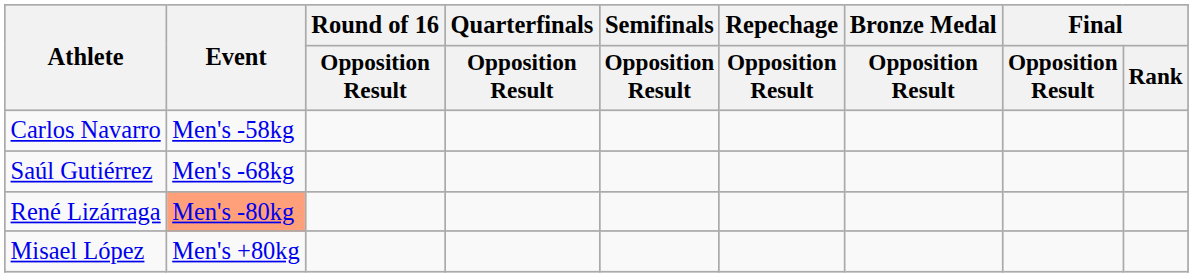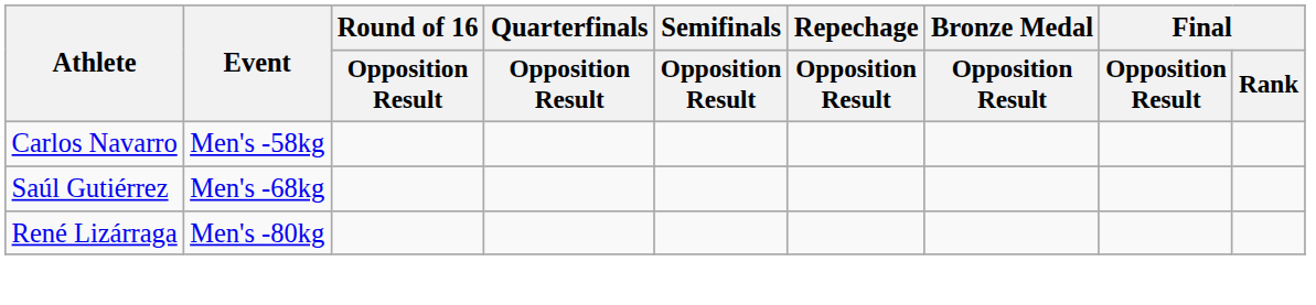René Lizárraga | Event: lightsalmon background -> no background
- row: Misael López | Men's +80kg
